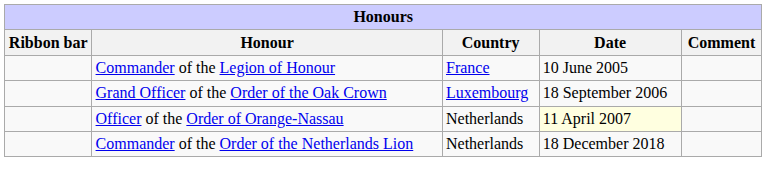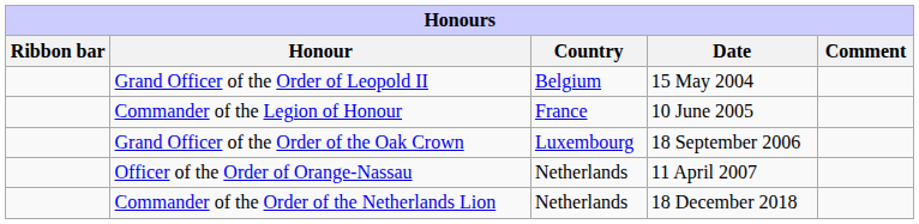+ row: Grand Officer of the Order of Leopold II | Belgium | 15 May 2004
Officer of the Order of Orange-Nassau | Date: lightyellow background -> no background
